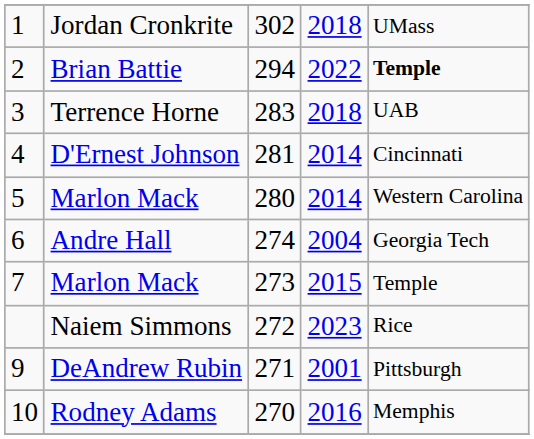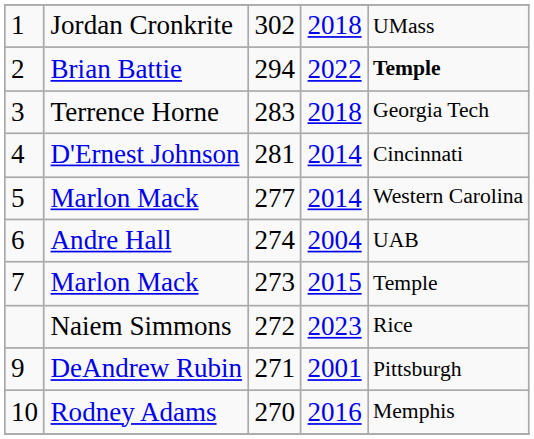Terrence Horne | column 5: UAB -> Georgia Tech
5 / Marlon Mack | column 3: 280 -> 277
Andre Hall | column 5: Georgia Tech -> UAB
